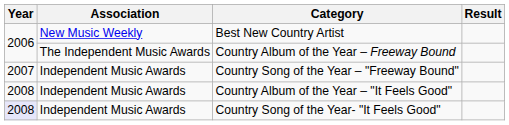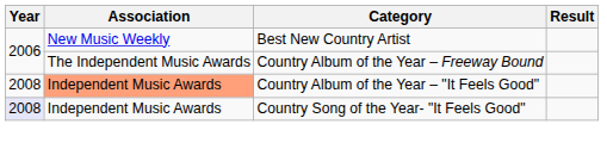- row: 2007 | Independent Music Awards | Country Song of the Year – "Freeway Bound"
Country Album of the Year – "It Feels Good" | Association: no background -> lightsalmon background
